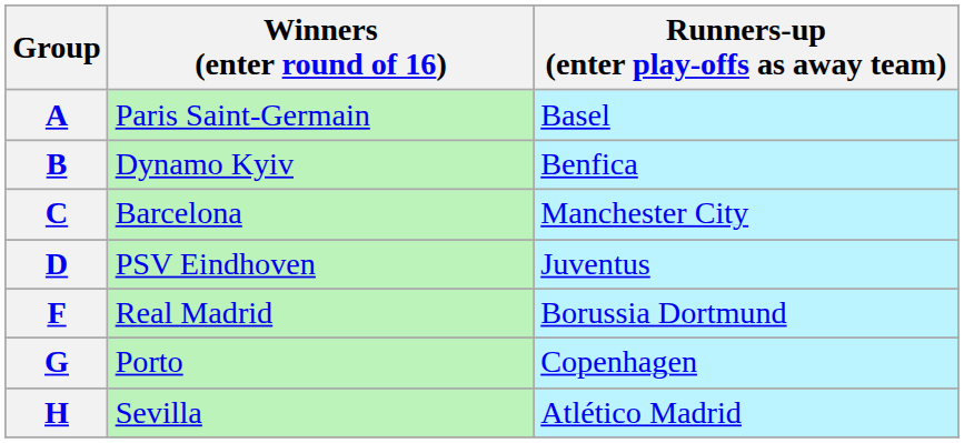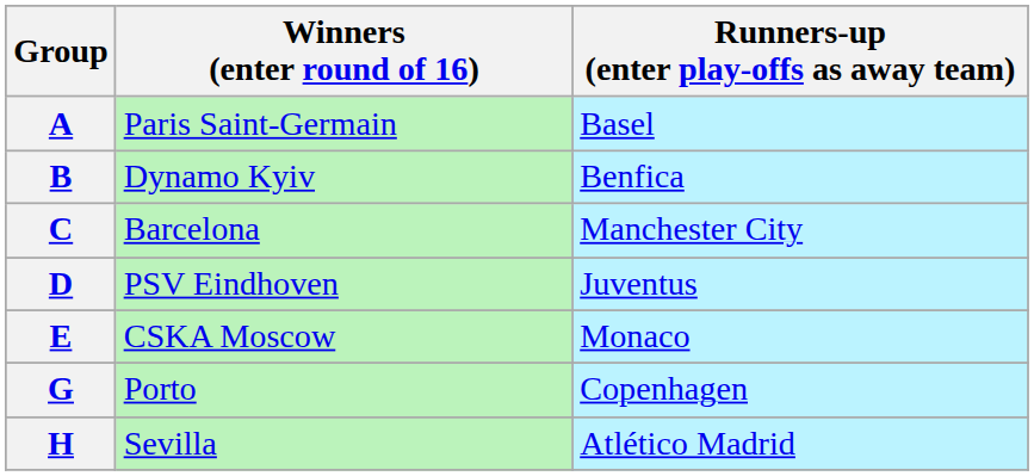+ row: E | CSKA Moscow | Monaco
- row: F | Real Madrid | Borussia Dortmund
